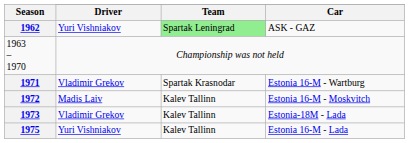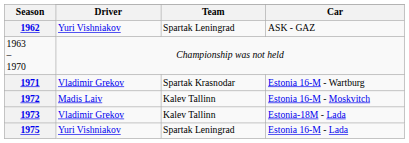ASK - GAZ | Team: lightgreen background -> no background
Estonia 16-M - Lada | Team: Kalev Tallinn -> Spartak Leningrad
